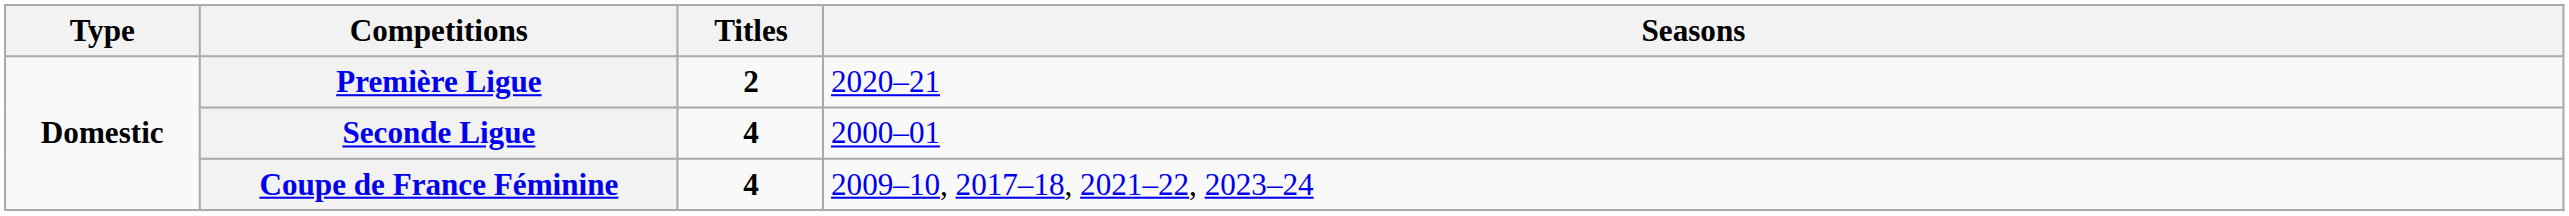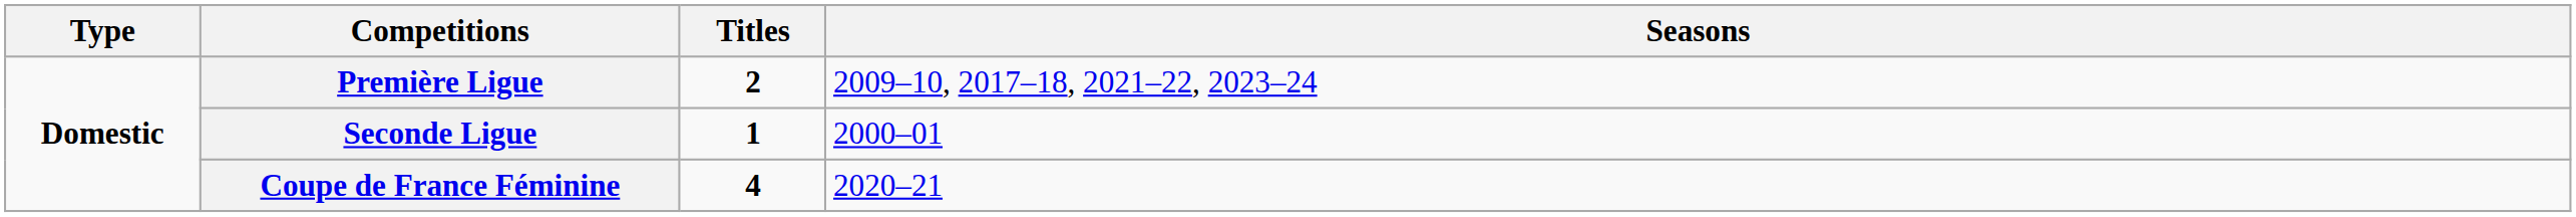Première Ligue | Seasons: 2020–21 -> 2009–10, 2017–18, 2021–22, 2023–24
Seconde Ligue | Titles: 4 -> 1
Coupe de France Féminine | Seasons: 2009–10, 2017–18, 2021–22, 2023–24 -> 2020–21
